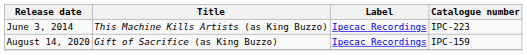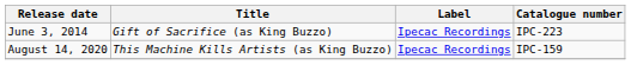June 3, 2014 | Title: This Machine Kills Artists (as King Buzzo) -> Gift of Sacrifice (as King Buzzo)
August 14, 2020 | Title: Gift of Sacrifice (as King Buzzo) -> This Machine Kills Artists (as King Buzzo)
